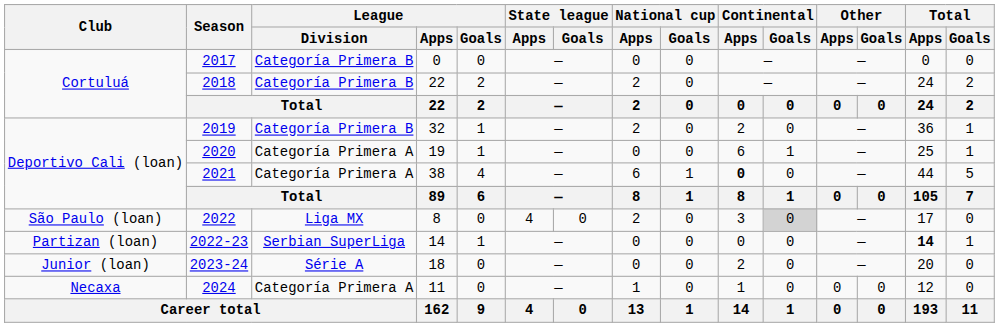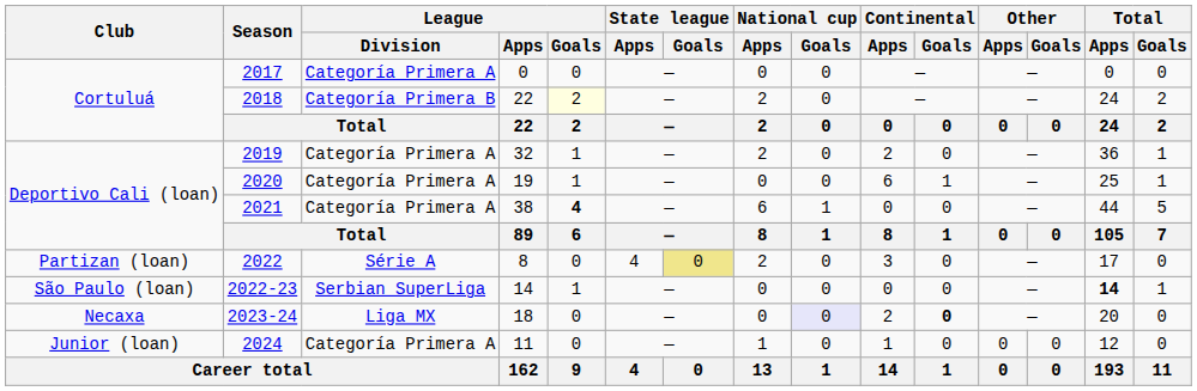2017 | League / Division: Categoría Primera B -> Categoría Primera A
2018 | League / Goals: no background -> lightyellow background
2019 | League / Division: Categoría Primera B -> Categoría Primera A
2021 | League / Goals: normal -> bold
2021 | Continental / Apps: bold -> normal
2022 | Club: São Paulo (loan) -> Partizan (loan)
2022 | League / Division: Liga MX -> Série A
2022 | State league / Goals: no background -> khaki background
2022 | Continental / Goals: lightgrey background -> no background
2022-23 | Club: Partizan (loan) -> São Paulo (loan)
2023-24 | Club: Junior (loan) -> Necaxa
2023-24 | League / Division: Série A -> Liga MX
2023-24 | National cup / Goals: no background -> lavender background
2023-24 | Continental / Goals: normal -> bold
2024 | Club: Necaxa -> Junior (loan)
